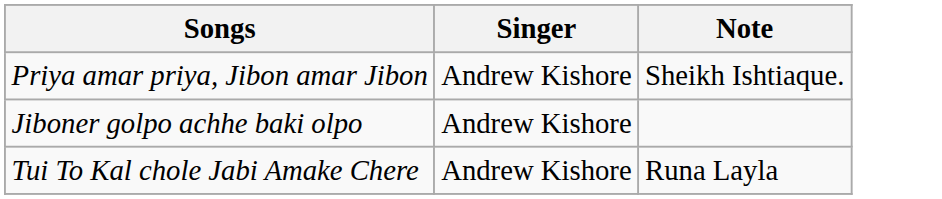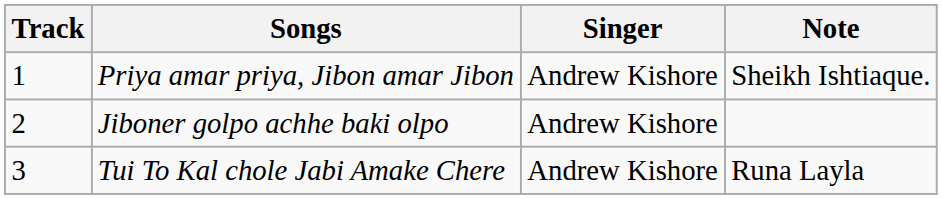+ column: Track | 1 | 2 | 3
